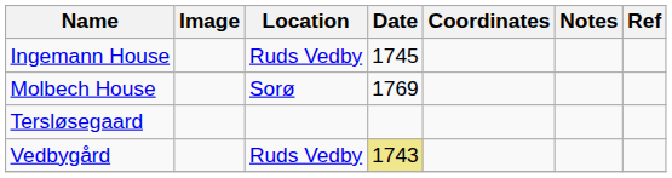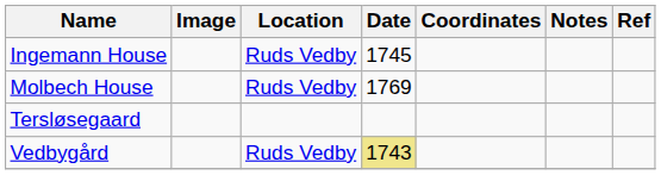Molbech House | Location: Sorø -> Ruds Vedby
